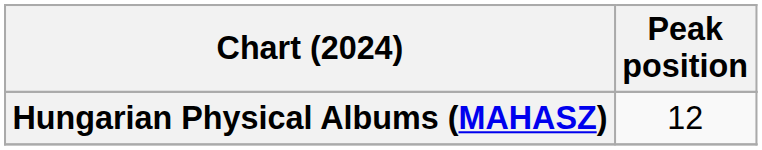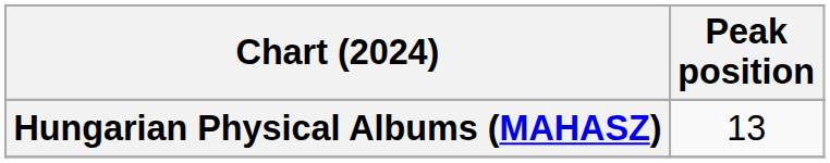Hungarian Physical Albums (MAHASZ) | Peak position: 12 -> 13
